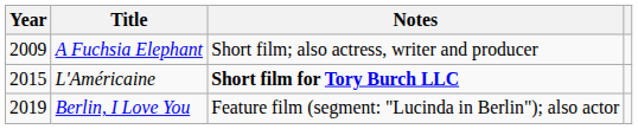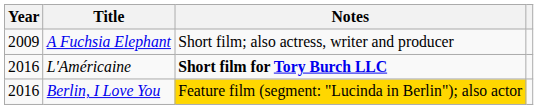L'Américaine | Year: 2015 -> 2016
Berlin, I Love You | Year: 2019 -> 2016
Berlin, I Love You | Notes: no background -> gold background
